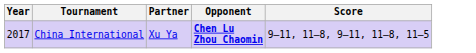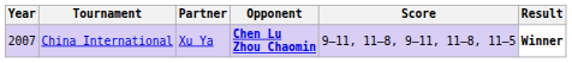+ column: Result | Winner
China International | Year: 2017 -> 2007
